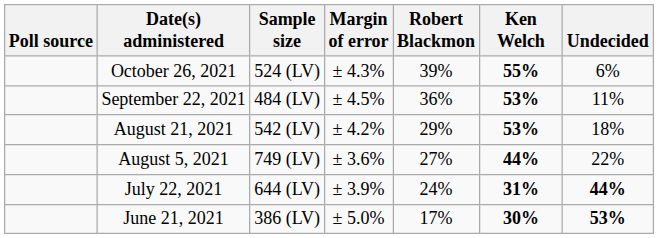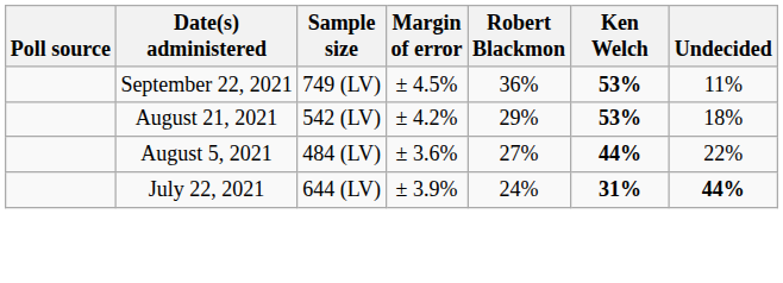- row: October 26, 2021 | 524 (LV) | ± 4.3% | 39% | 55% | 6%
September 22, 2021 | Sample size: 484 (LV) -> 749 (LV)
August 5, 2021 | Sample size: 749 (LV) -> 484 (LV)
- row: June 21, 2021 | 386 (LV) | ± 5.0% | 17% | 30% | 53%
